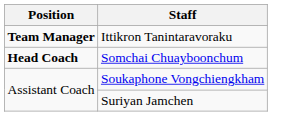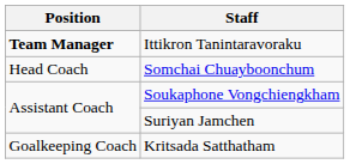Somchai Chuayboonchum | Position: bold -> normal
+ row: Goalkeeping Coach | Kritsada Satthatham
